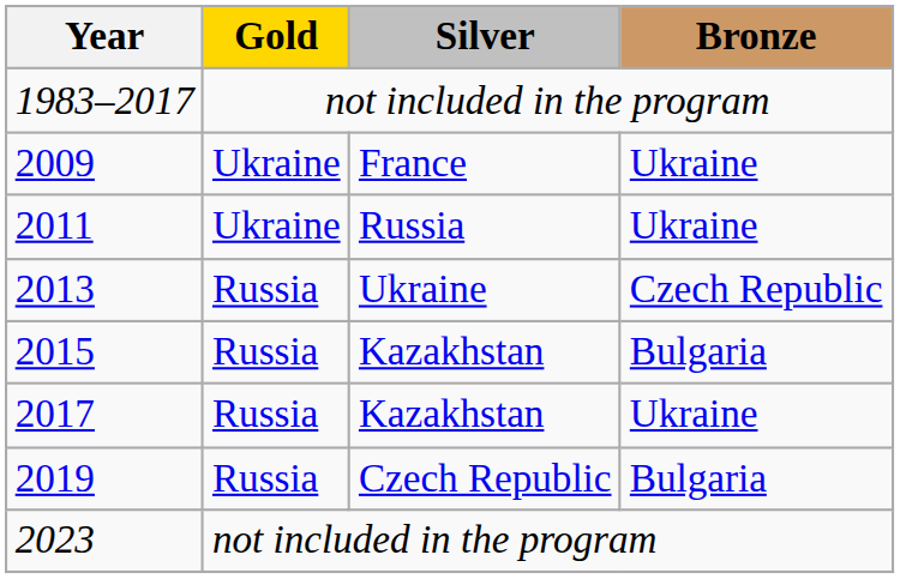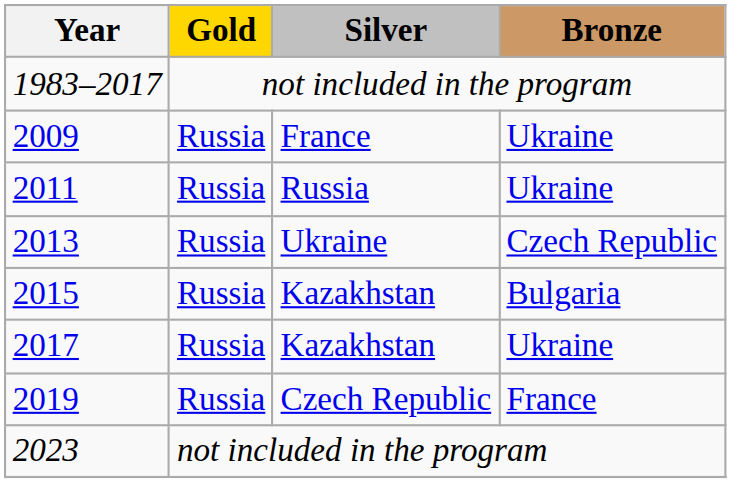2009 | Gold: Ukraine -> Russia
2011 | Gold: Ukraine -> Russia
2019 | Bronze: Bulgaria -> France
